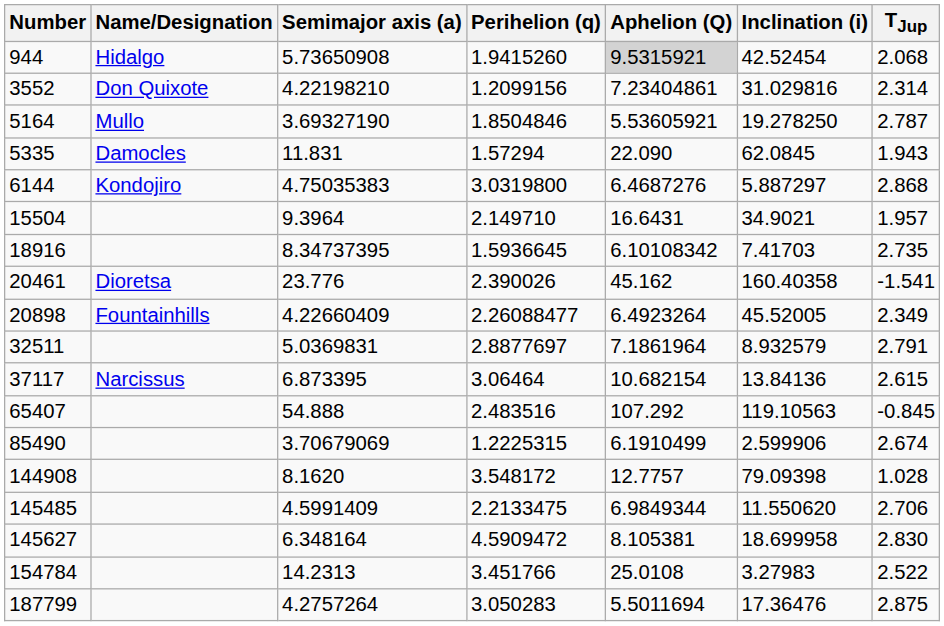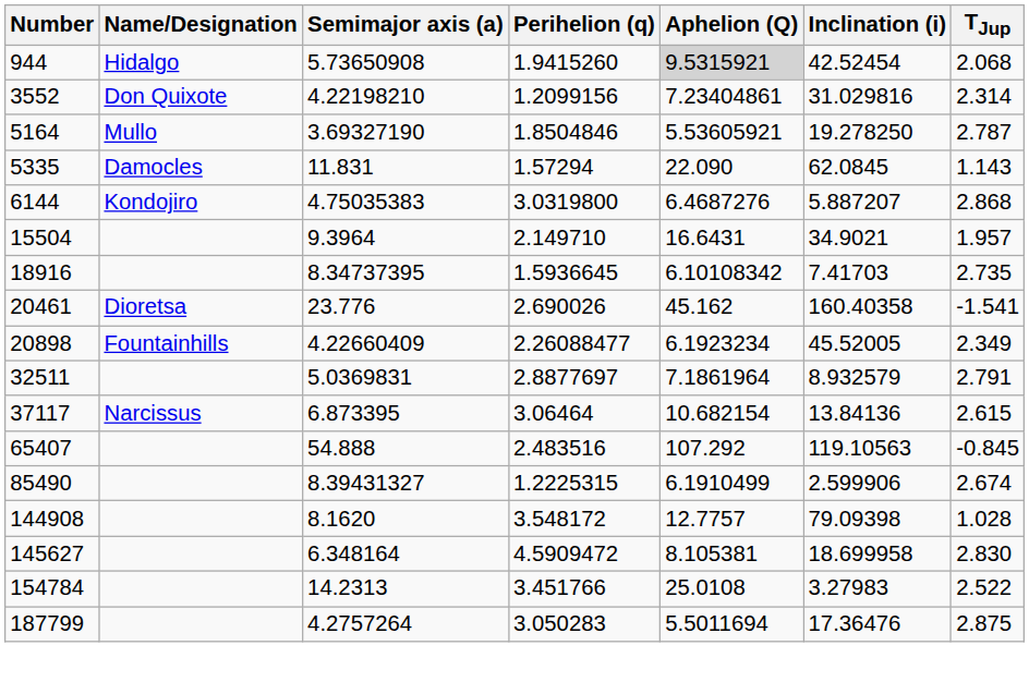5335 | TJup: 1.943 -> 1.143
6144 | Inclination (i): 5.887297 -> 5.887207
20461 | Perihelion (q): 2.390026 -> 2.690026
20898 | Aphelion (Q): 6.4923264 -> 6.1923234
85490 | Semimajor axis (a): 3.70679069 -> 8.39431327
- row: 145485 | 4.5991409 | 2.2133475 | 6.9849344 | 11.550620 | 2.706
